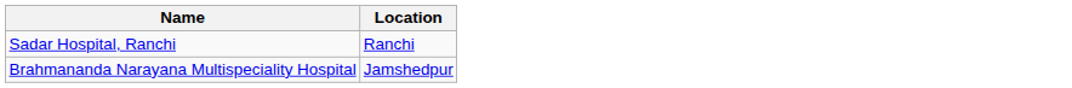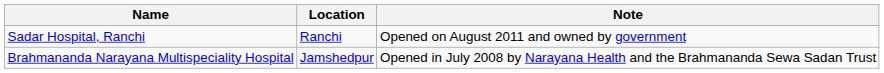+ column: Note | Opened on August 2011 and owned by government | Opened in July 2008 by Narayana Health and the Brahmananda Sewa Sadan Trust
